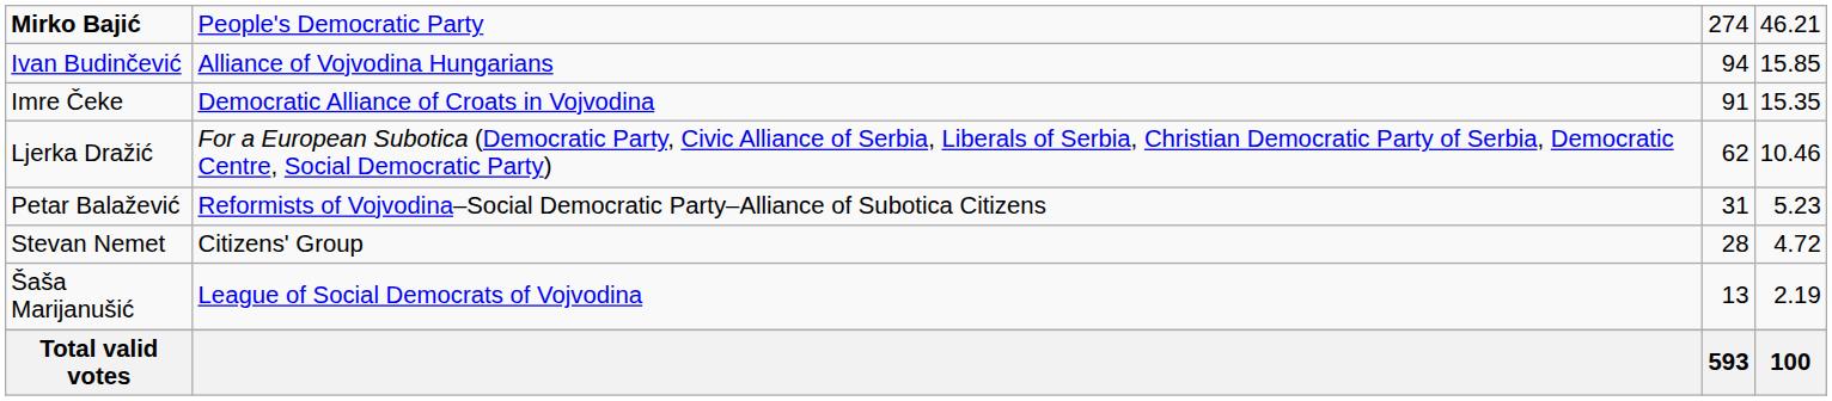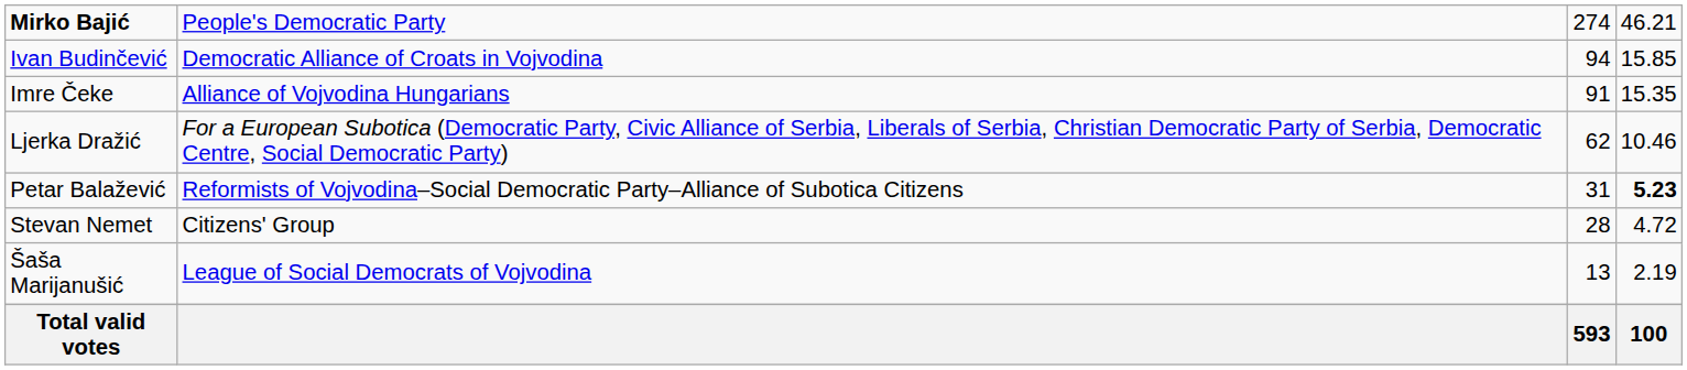Ivan Budinčević | column 2: Alliance of Vojvodina Hungarians -> Democratic Alliance of Croats in Vojvodina
Imre Čeke | column 2: Democratic Alliance of Croats in Vojvodina -> Alliance of Vojvodina Hungarians
Petar Balažević | column 4: normal -> bold
